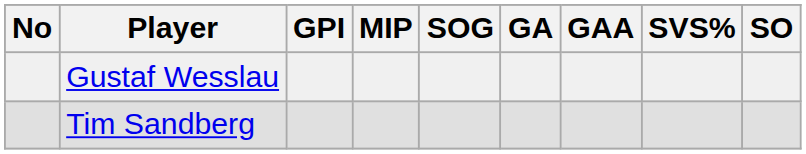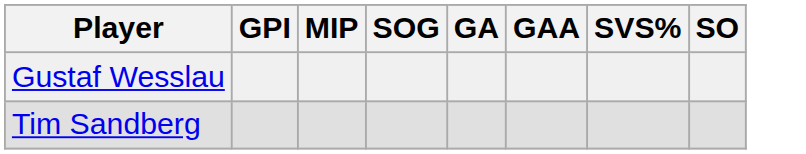- column: No
